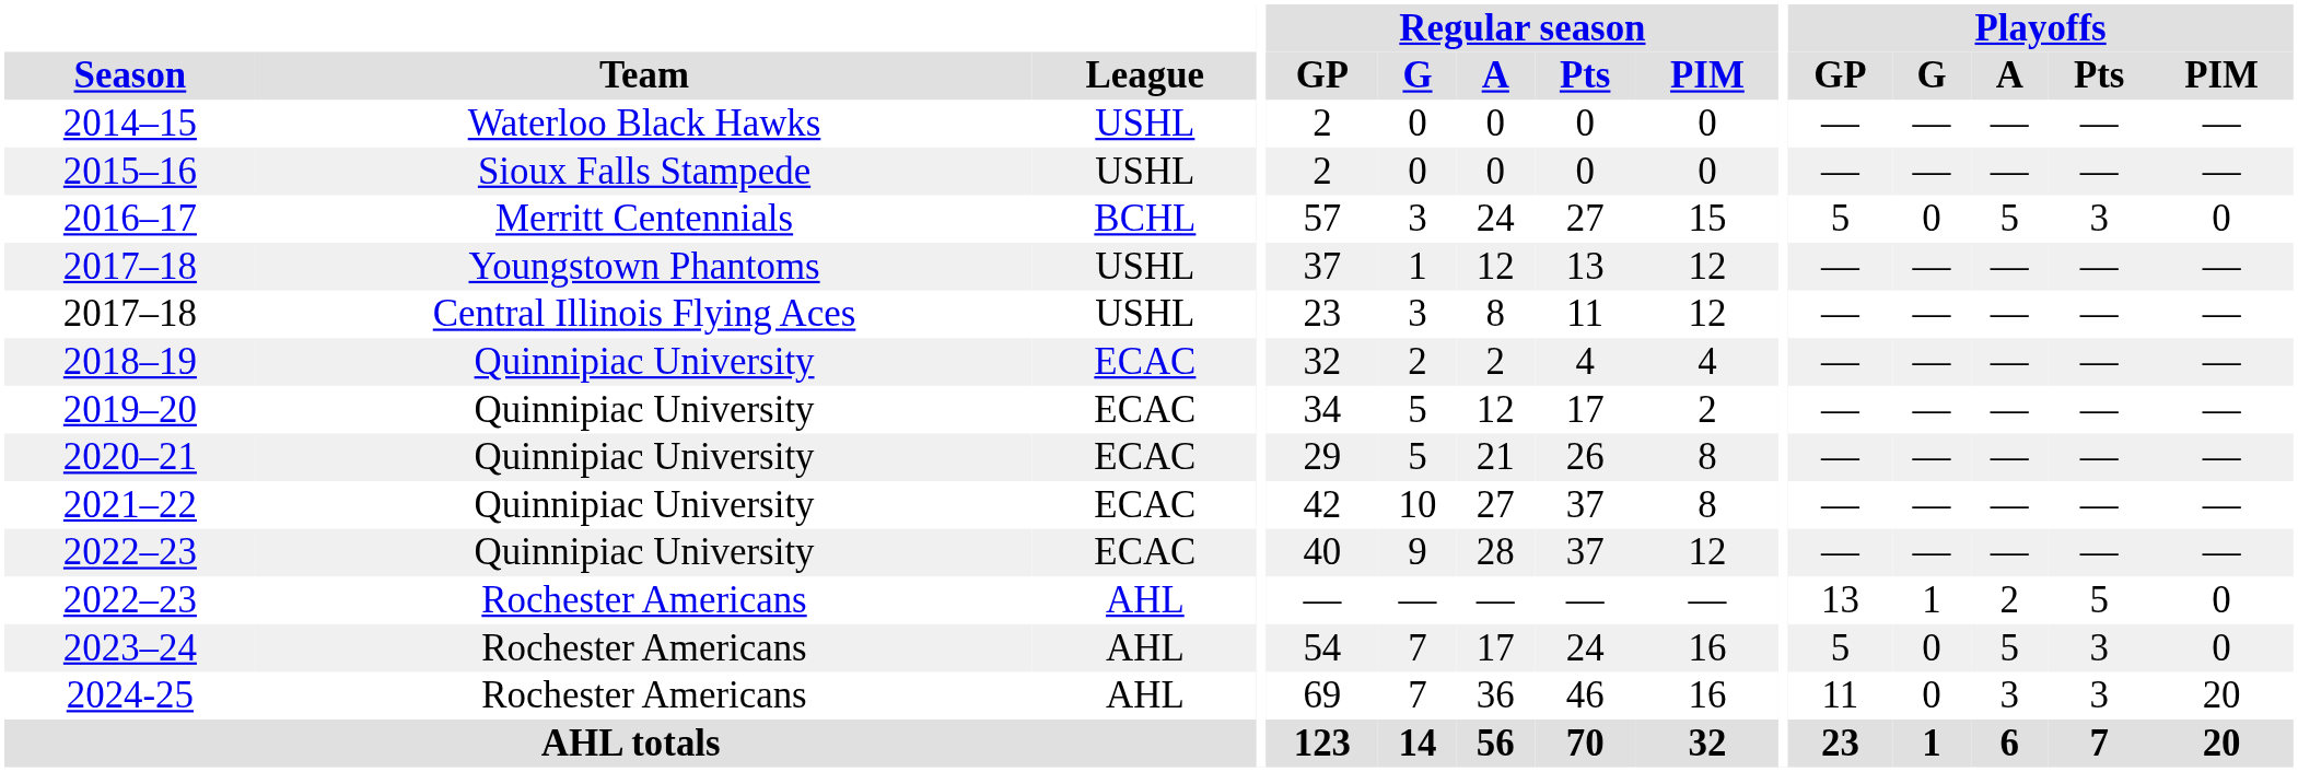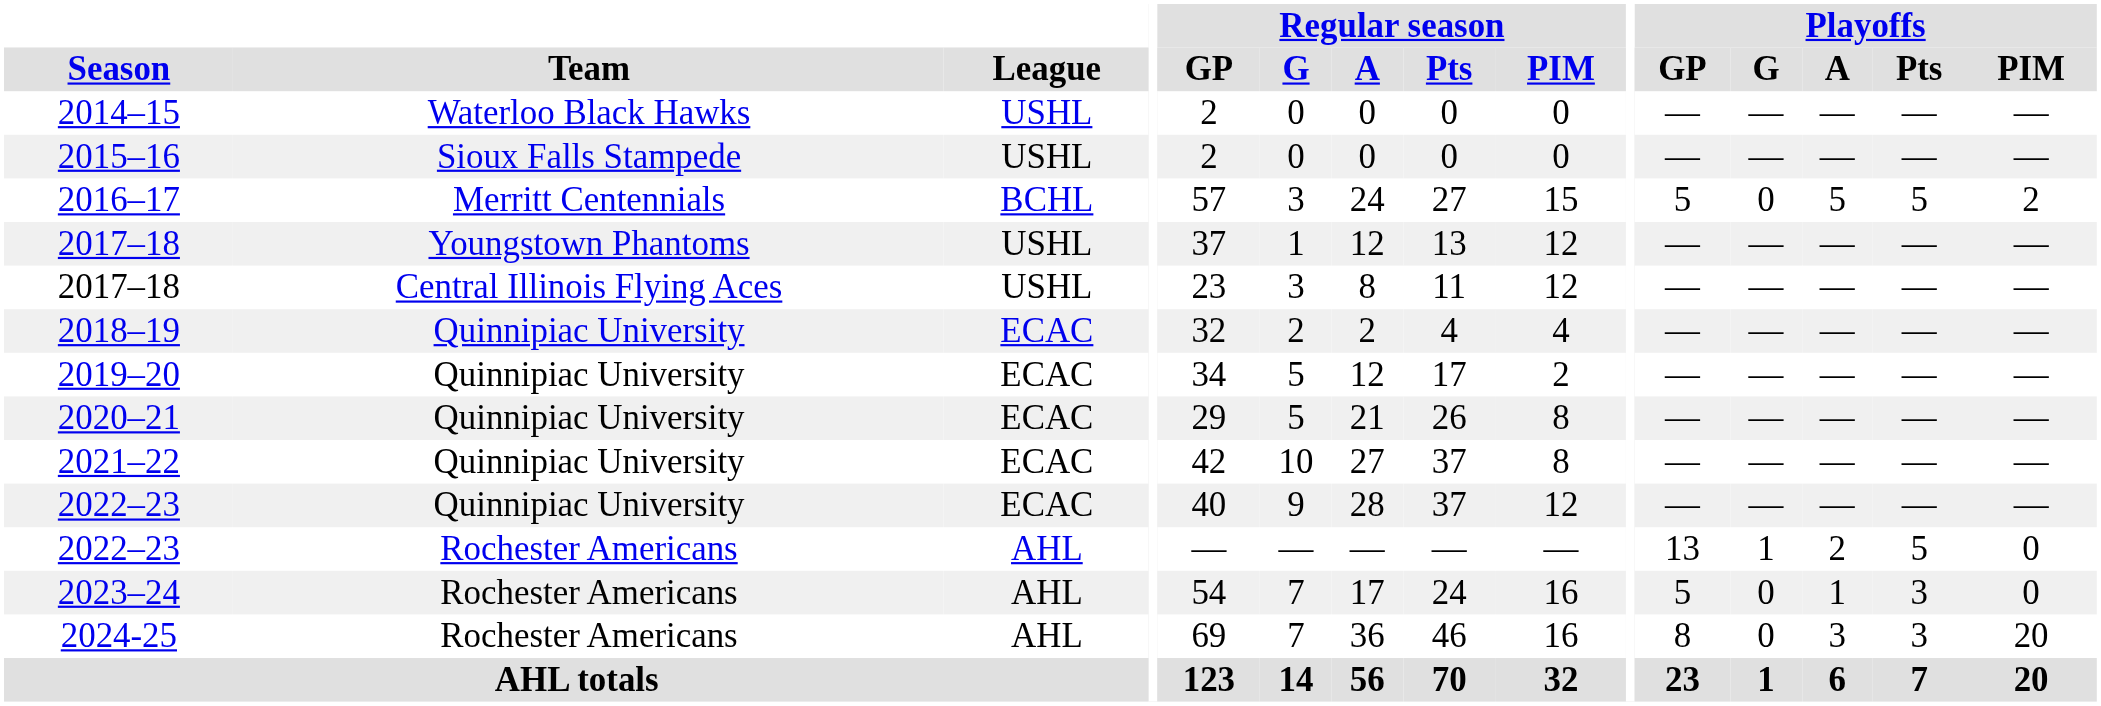2016–17 | Playoffs / Pts: 3 -> 5
2016–17 | Playoffs / PIM: 0 -> 2
2023–24 | Playoffs / A: 5 -> 1
2024-25 | Playoffs / GP: 11 -> 8
